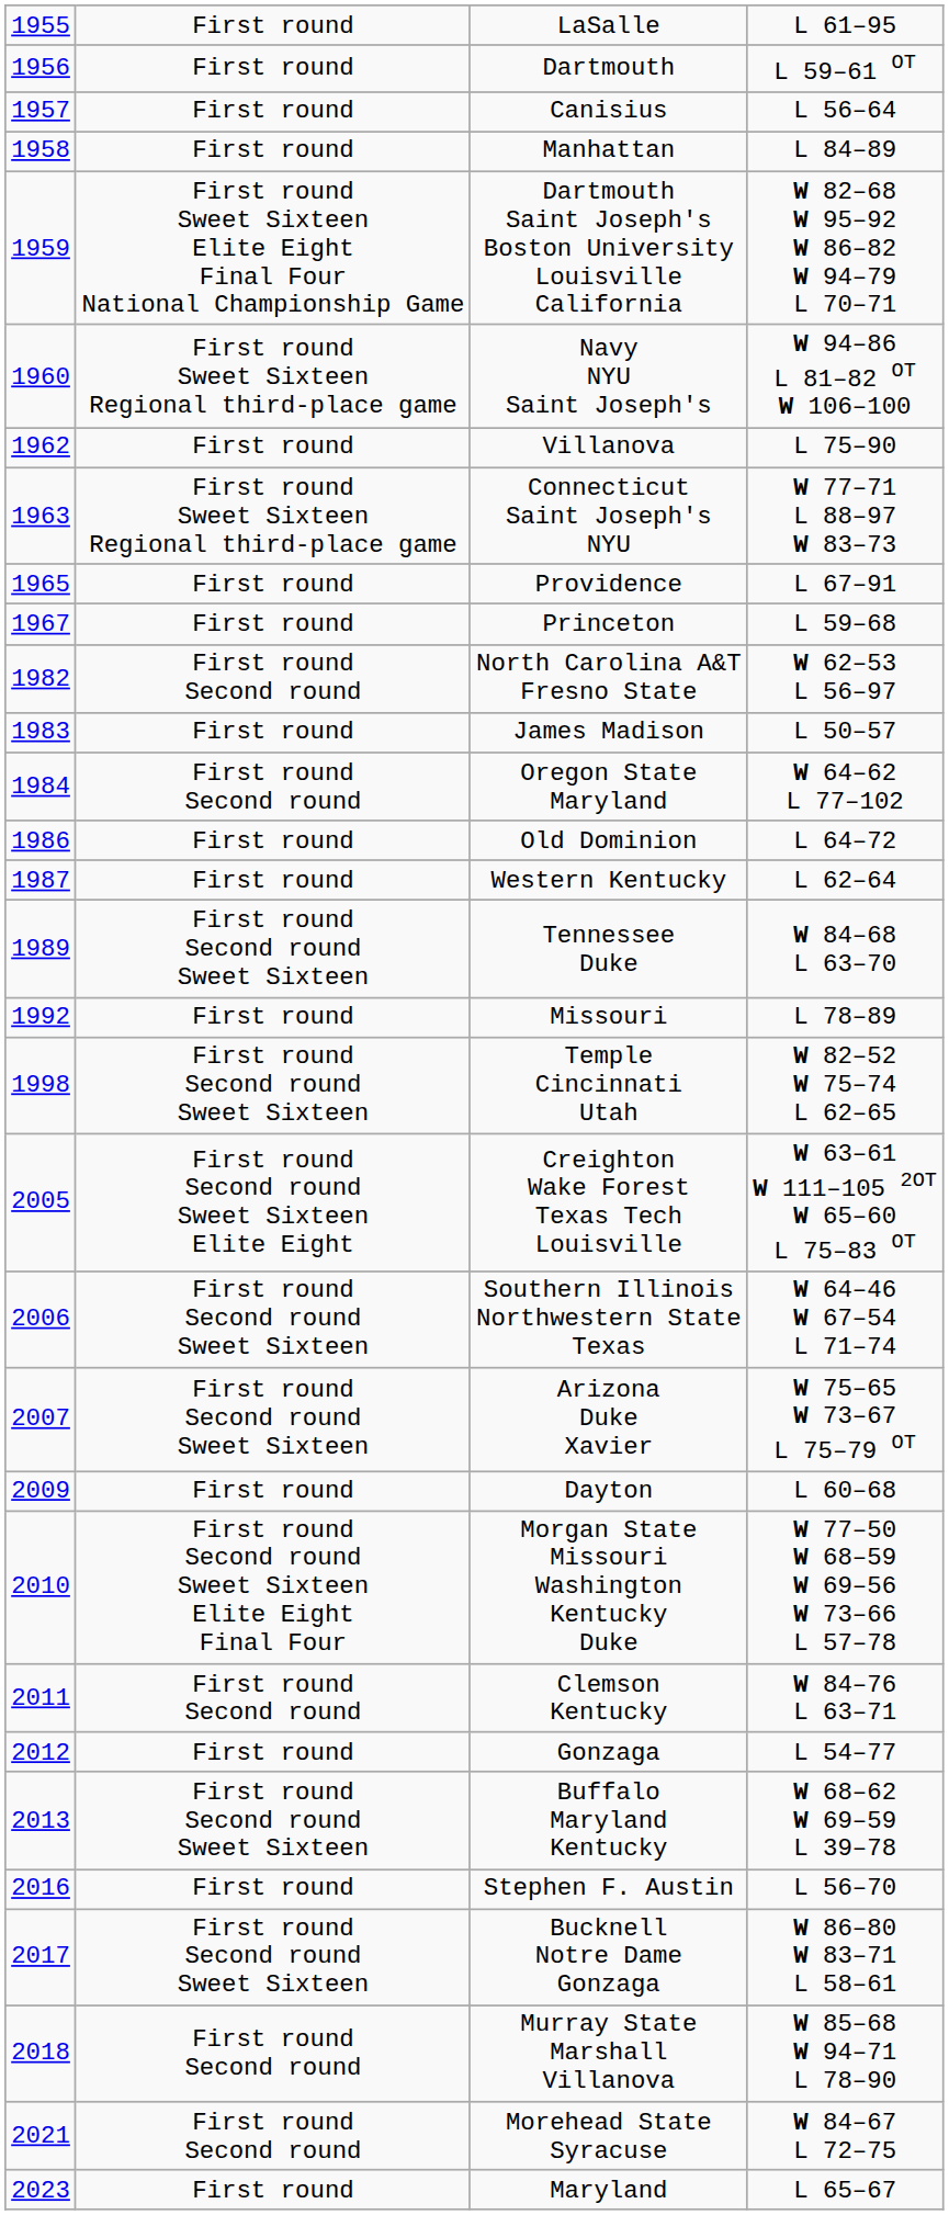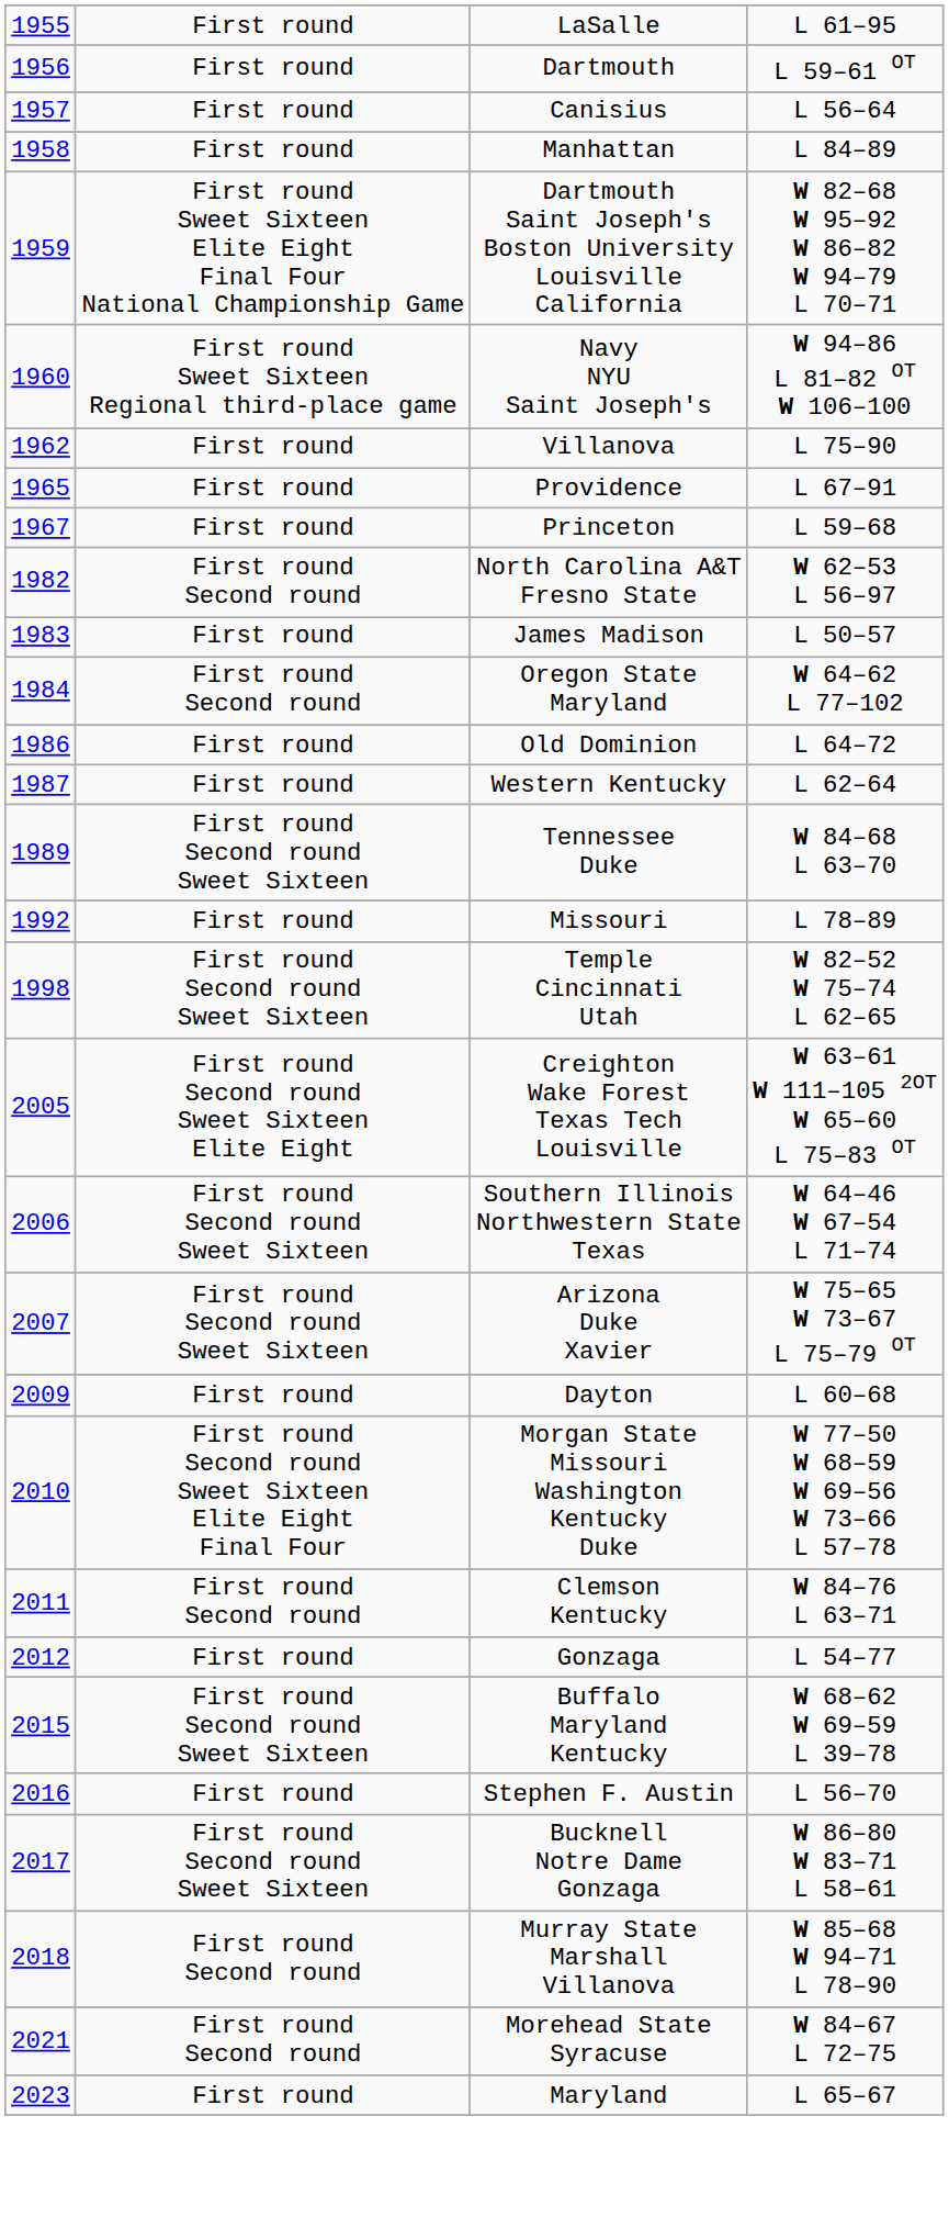- row: 1963 | First round Sweet Sixteen Regional third-place game | Connecticut Saint Joseph's NYU | W 77–71 L 88–97 W 83–73
Buffalo Maryland Kentucky | column 1: 2013 -> 2015
